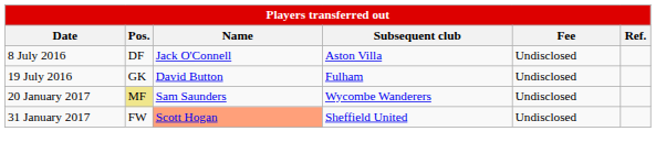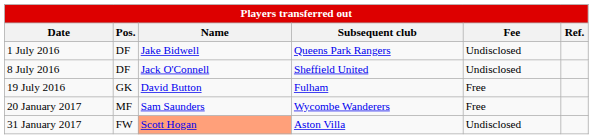+ row: 1 July 2016 | DF | Jake Bidwell | Queens Park Rangers | Undisclosed
8 July 2016 | Subsequent club: Aston Villa -> Sheffield United
19 July 2016 | Fee: Undisclosed -> Free
20 January 2017 | Pos.: khaki background -> no background
20 January 2017 | Fee: Undisclosed -> Free
31 January 2017 | Subsequent club: Sheffield United -> Aston Villa
